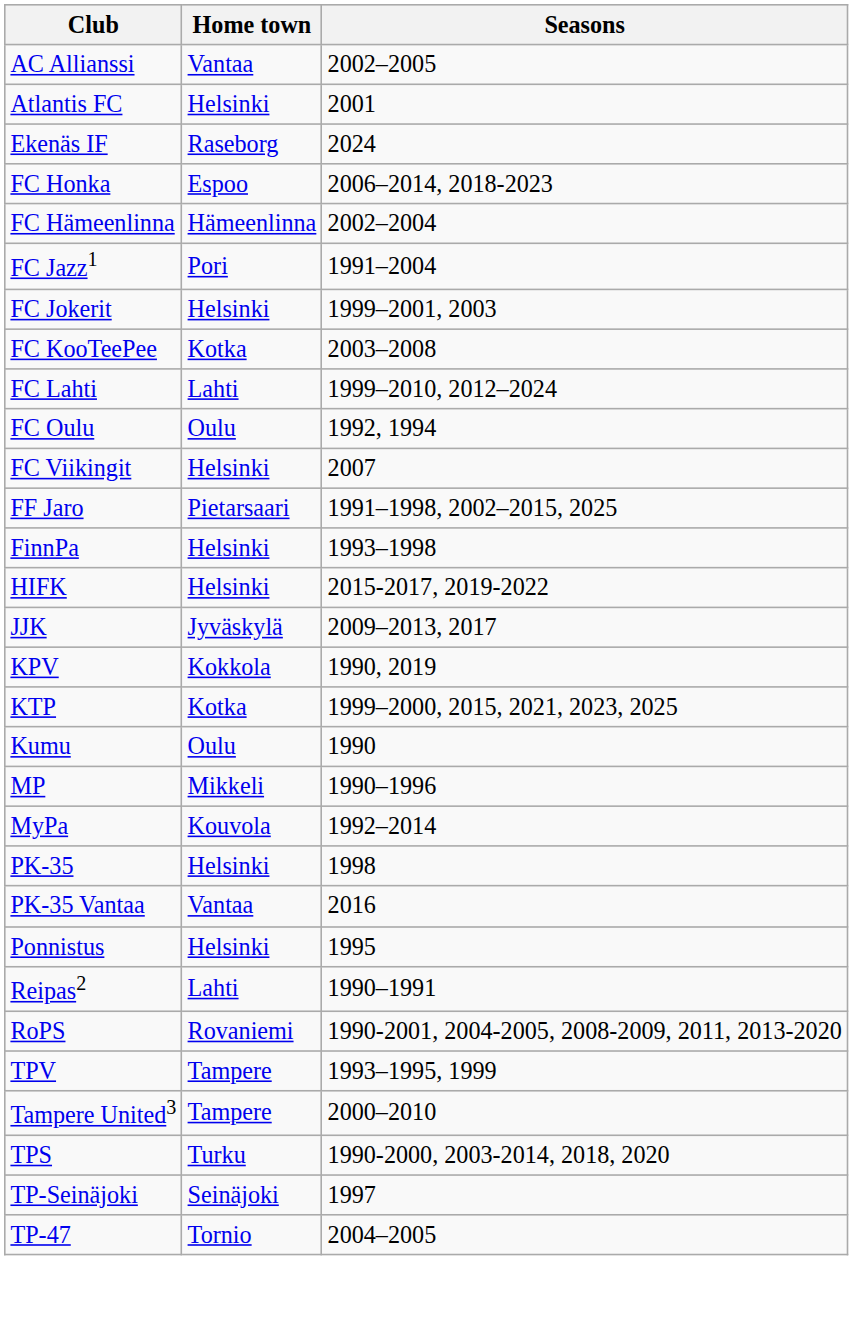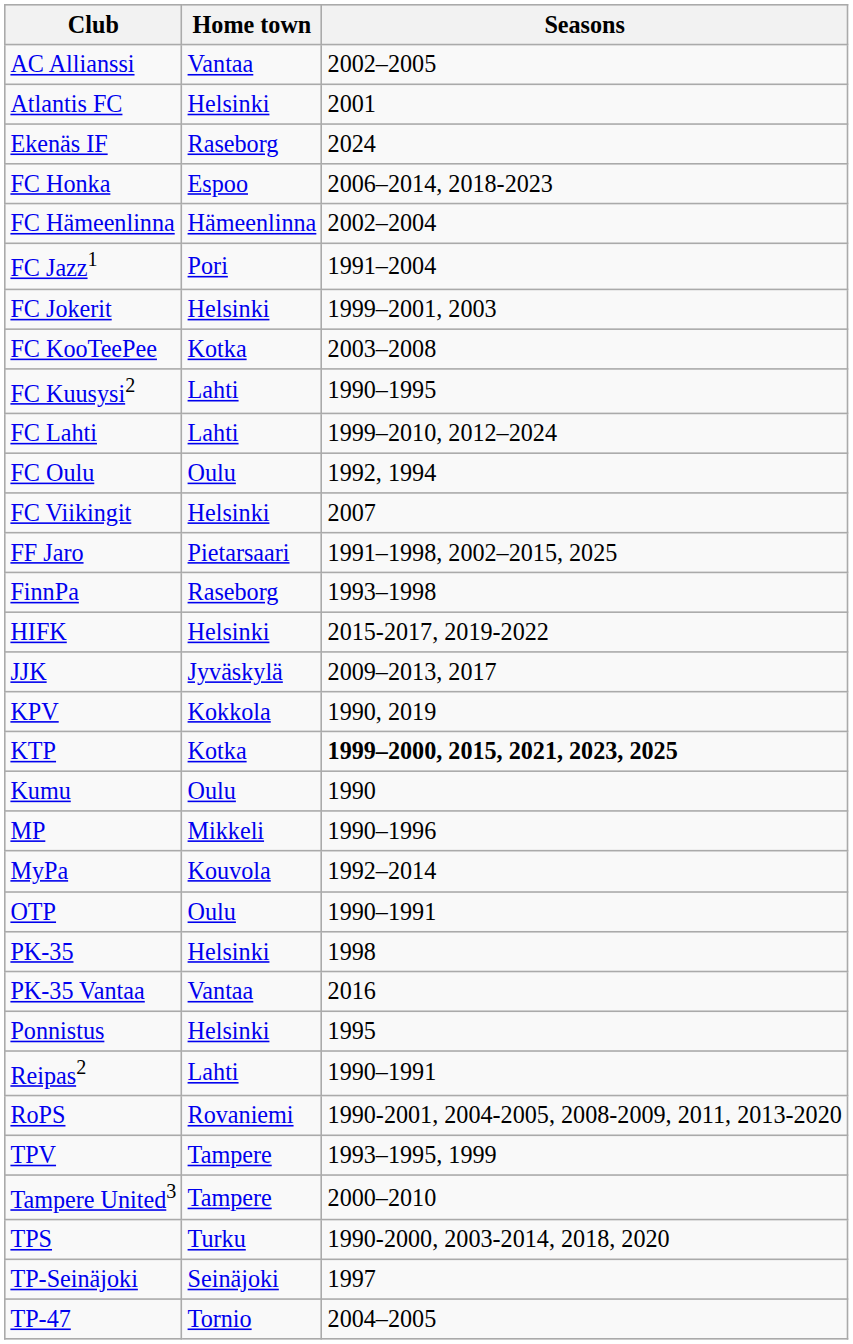+ row: FC Kuusysi2 | Lahti | 1990–1995
FinnPa | Home town: Helsinki -> Raseborg
KTP | Seasons: normal -> bold
+ row: OTP | Oulu | 1990–1991
